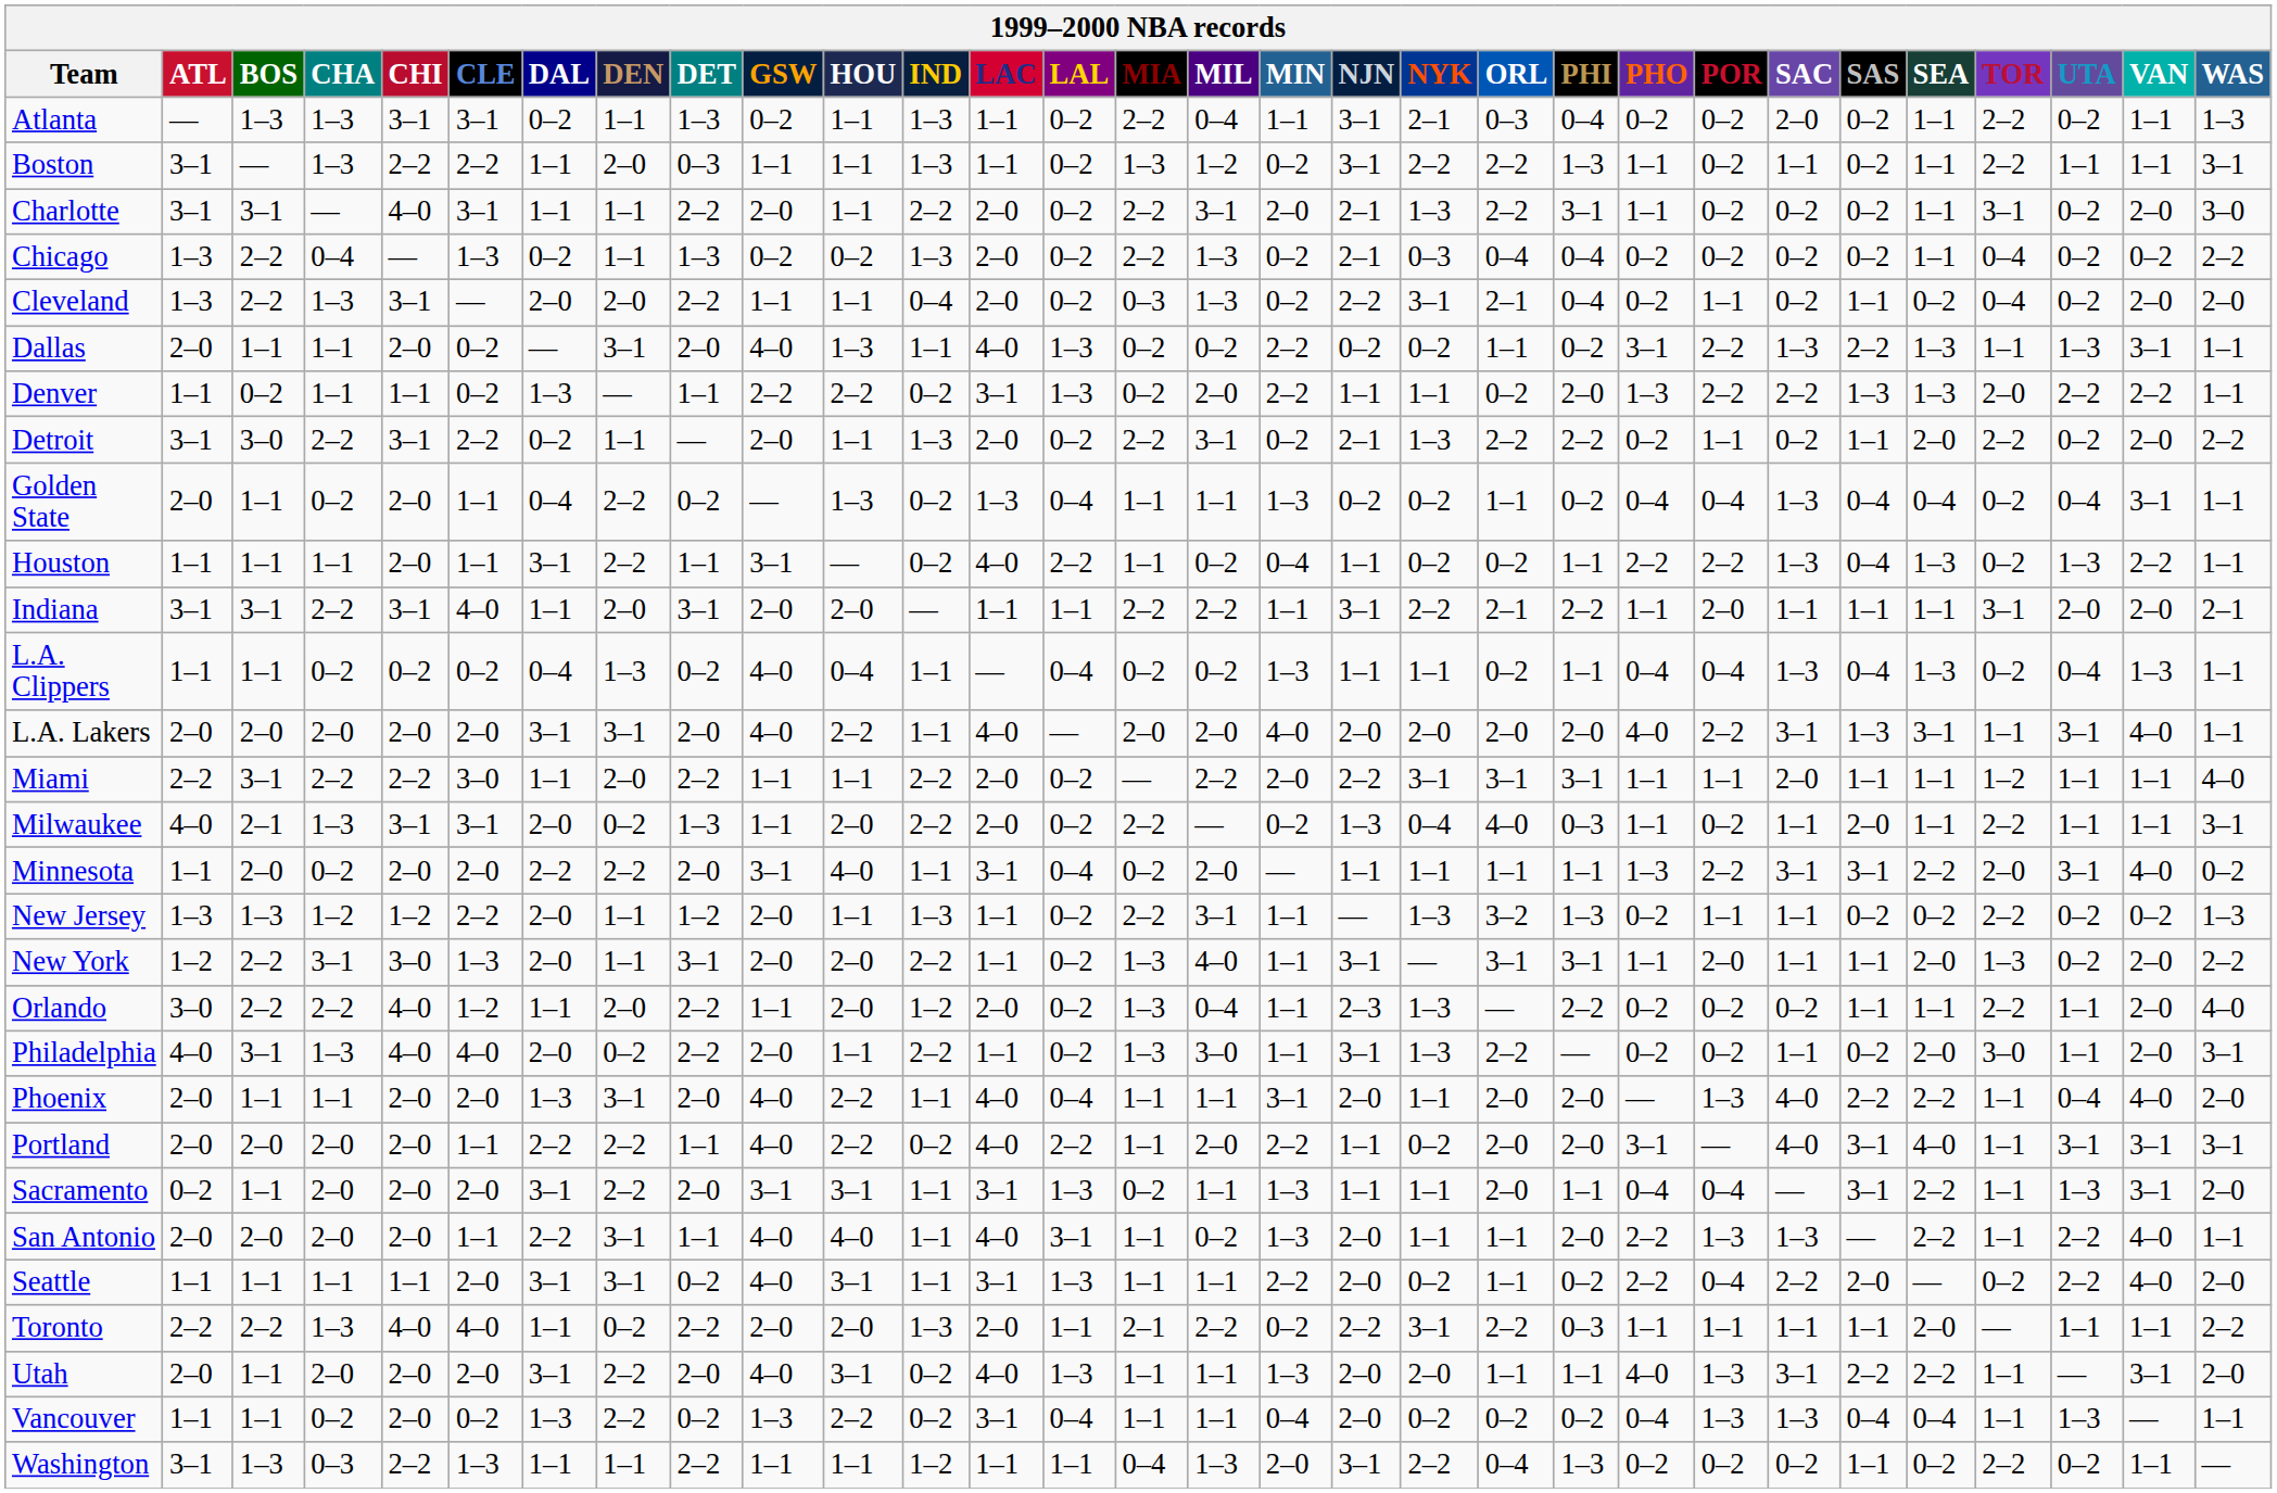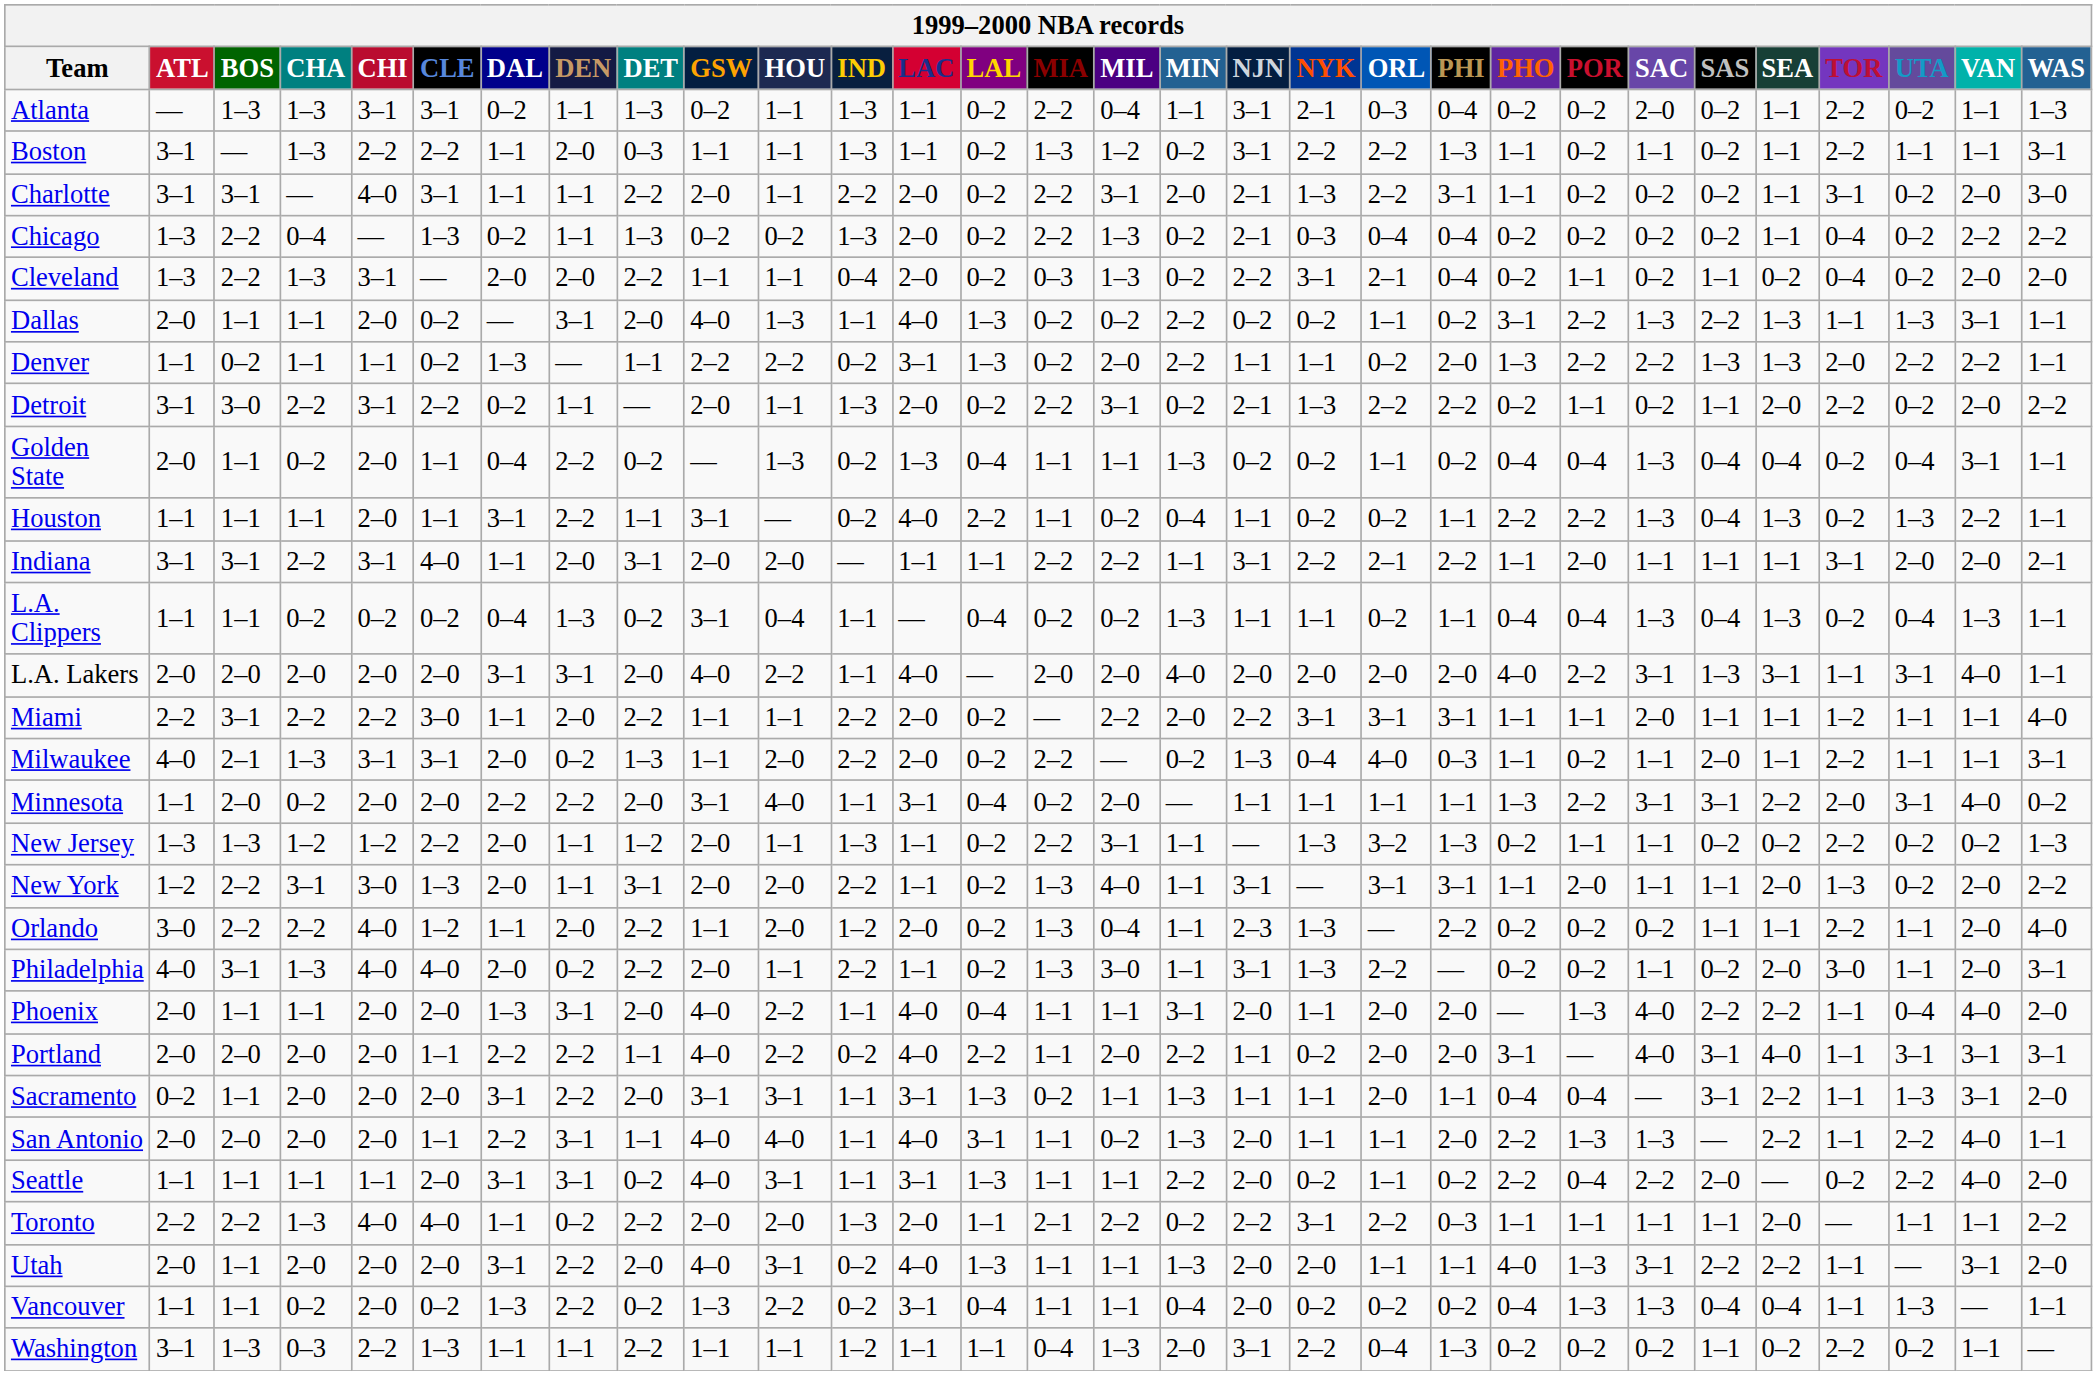Chicago | VAN: 0–2 -> 2–2
L.A. Clippers | GSW: 4–0 -> 3–1
